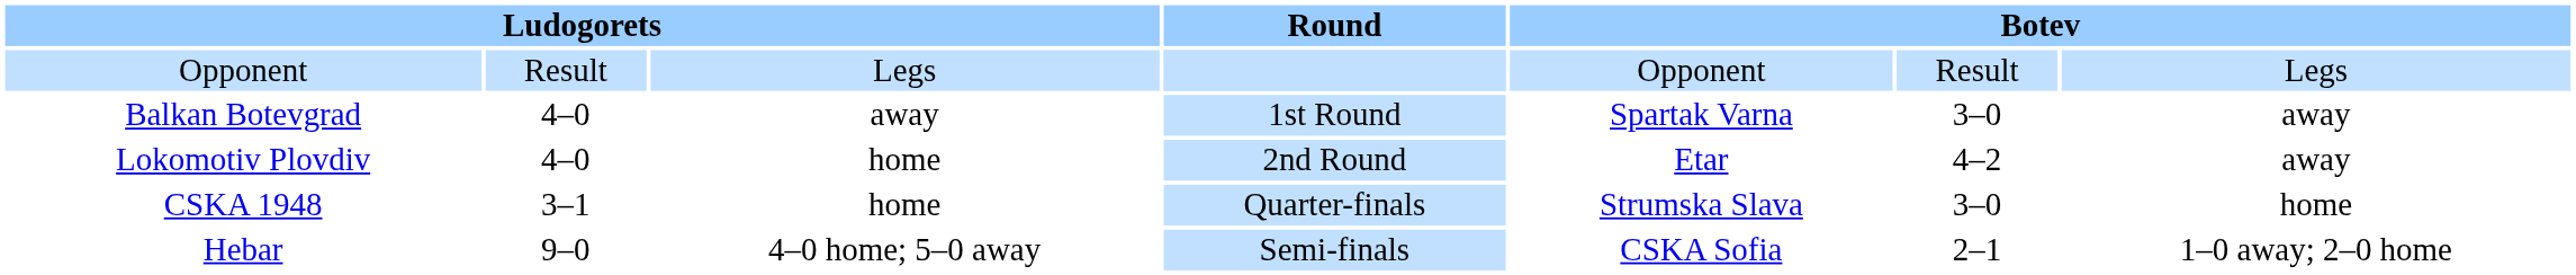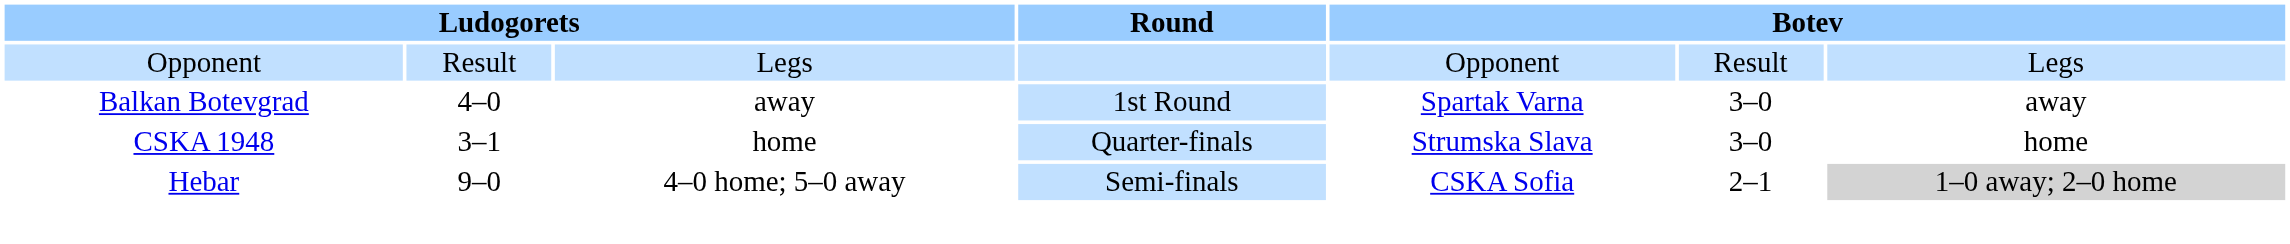- row: Lokomotiv Plovdiv | 4–0 | home | 2nd Round | Etar | 4–2 | away
Hebar | column 7: no background -> lightgrey background
